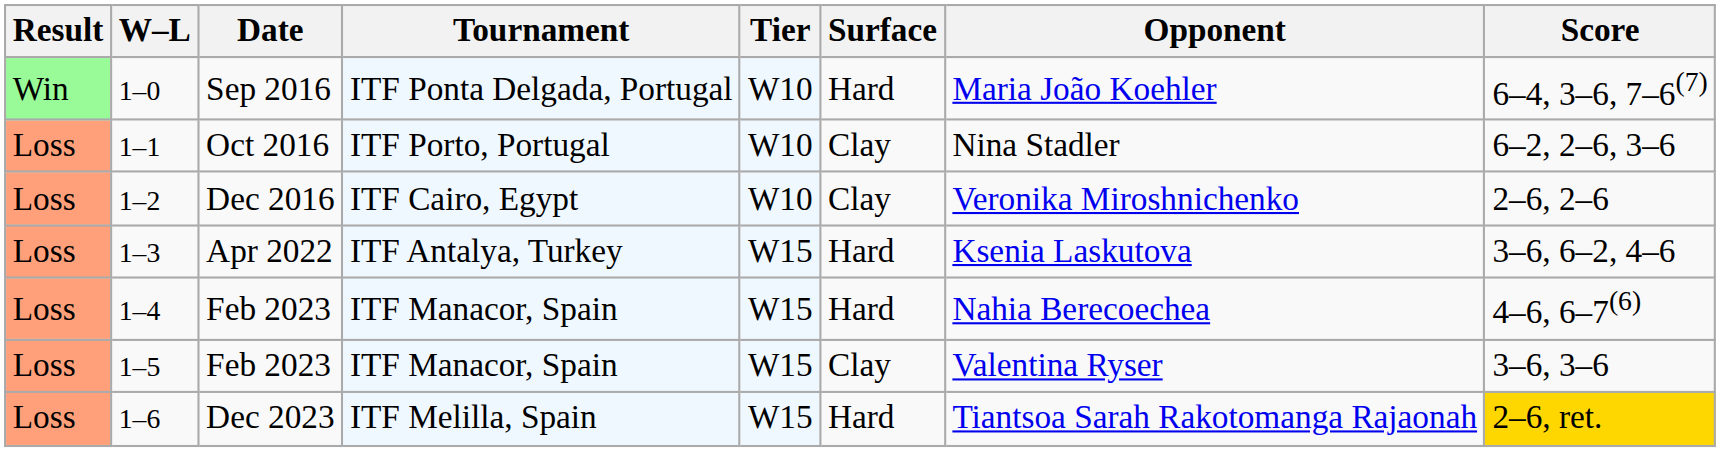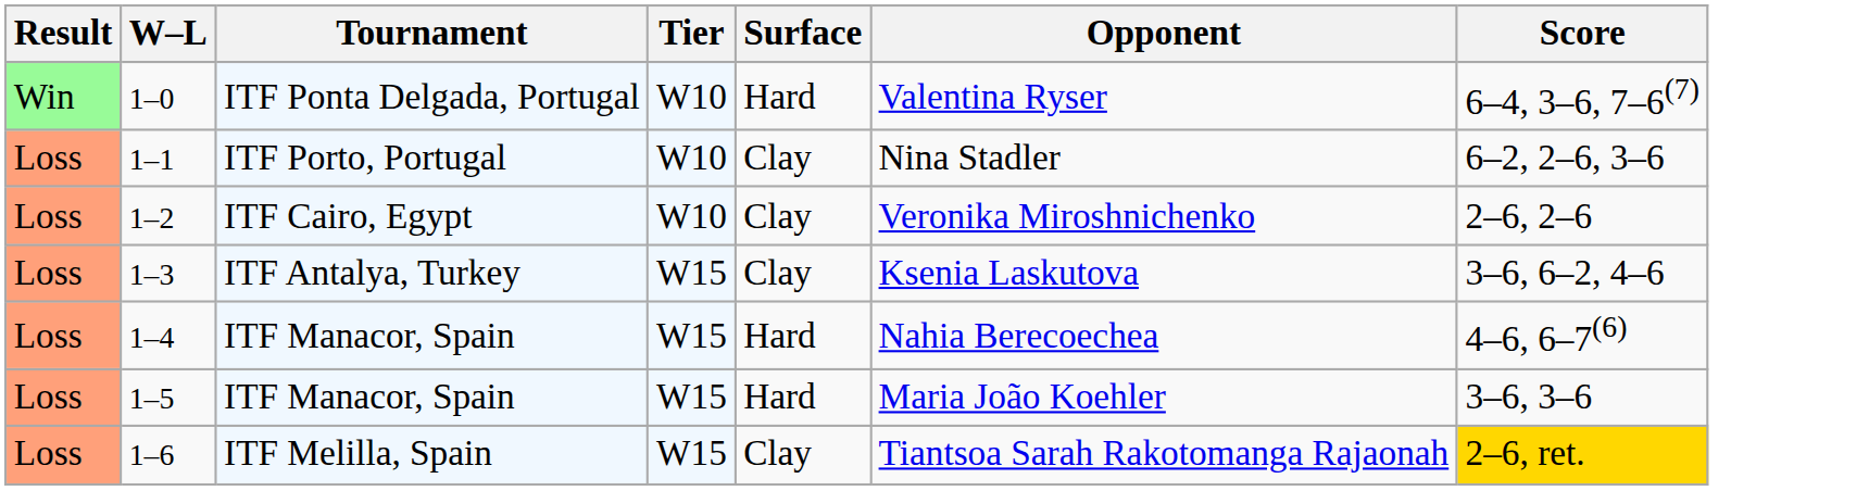- column: Date | Sep 2016 | Oct 2016 | Dec 2016 | Apr 2022 | Feb 2023 | Feb 2023 | Dec 2023
1–0 | Opponent: Maria João Koehler -> Valentina Ryser
1–3 | Surface: Hard -> Clay
1–5 | Surface: Clay -> Hard
1–5 | Opponent: Valentina Ryser -> Maria João Koehler
1–6 | Surface: Hard -> Clay
